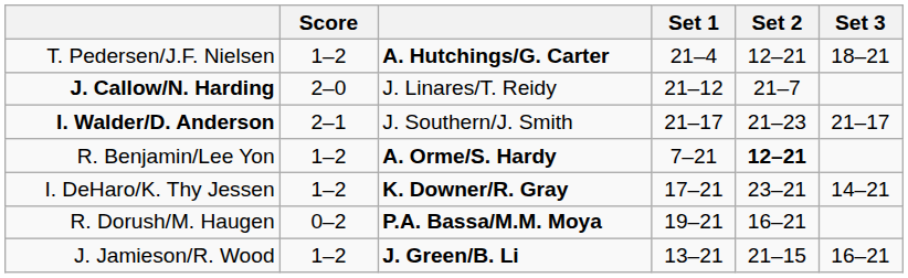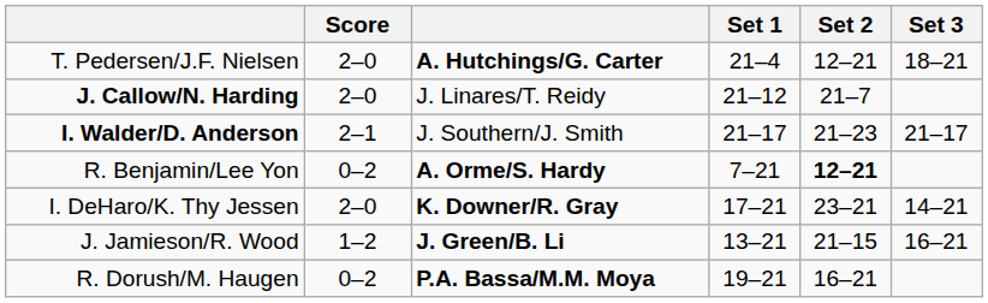T. Pedersen/J.F. Nielsen | Score: 1–2 -> 2–0
R. Benjamin/Lee Yon | Score: 1–2 -> 0–2
I. DeHaro/K. Thy Jessen | Score: 1–2 -> 2–0
rows swapped: J. Jamieson/R. Wood <-> R. Dorush/M. Haugen
